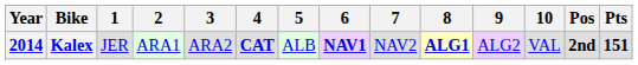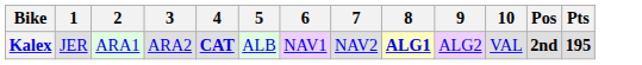- column: Year | 2014
Kalex | 6: bold -> normal
Kalex | Pts: 151 -> 195
